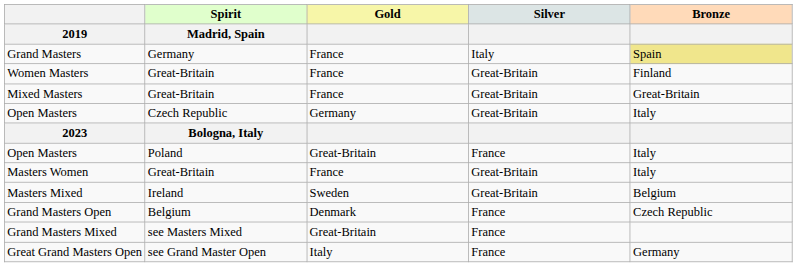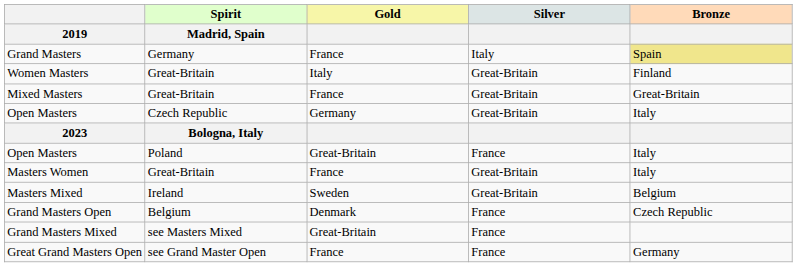Women Masters | Gold: France -> Italy
Great Grand Masters Open | Gold: Italy -> France
